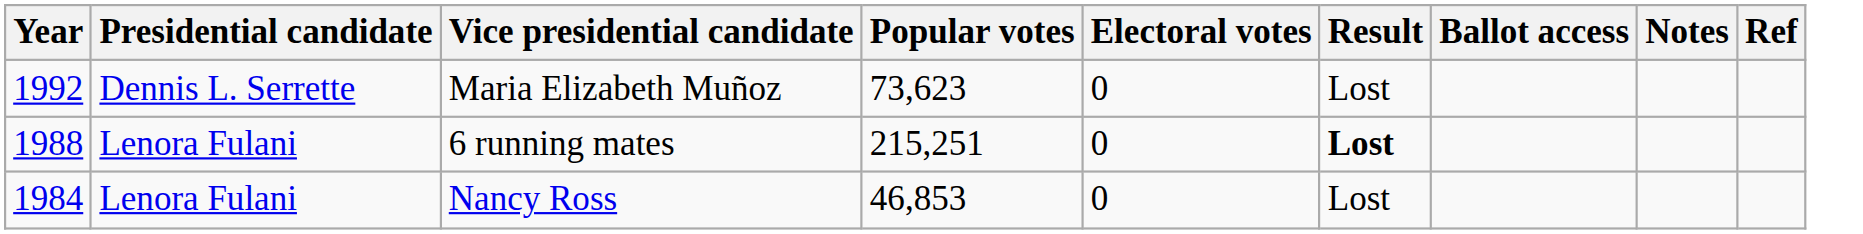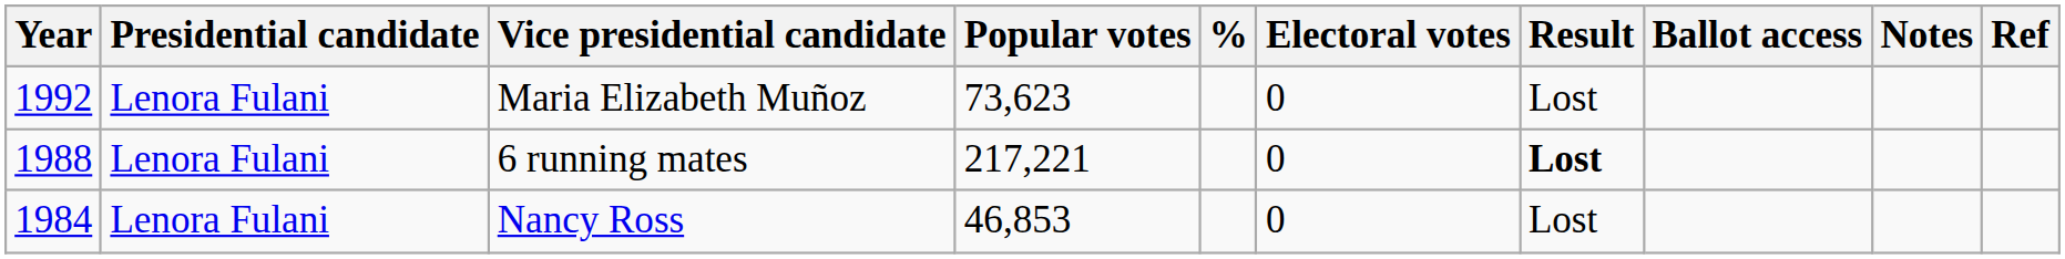+ column: %
Maria Elizabeth Muñoz | Presidential candidate: Dennis L. Serrette -> Lenora Fulani
6 running mates | Popular votes: 215,251 -> 217,221
